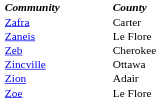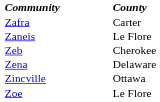+ row: Zena | Delaware
- row: Zion | Adair
